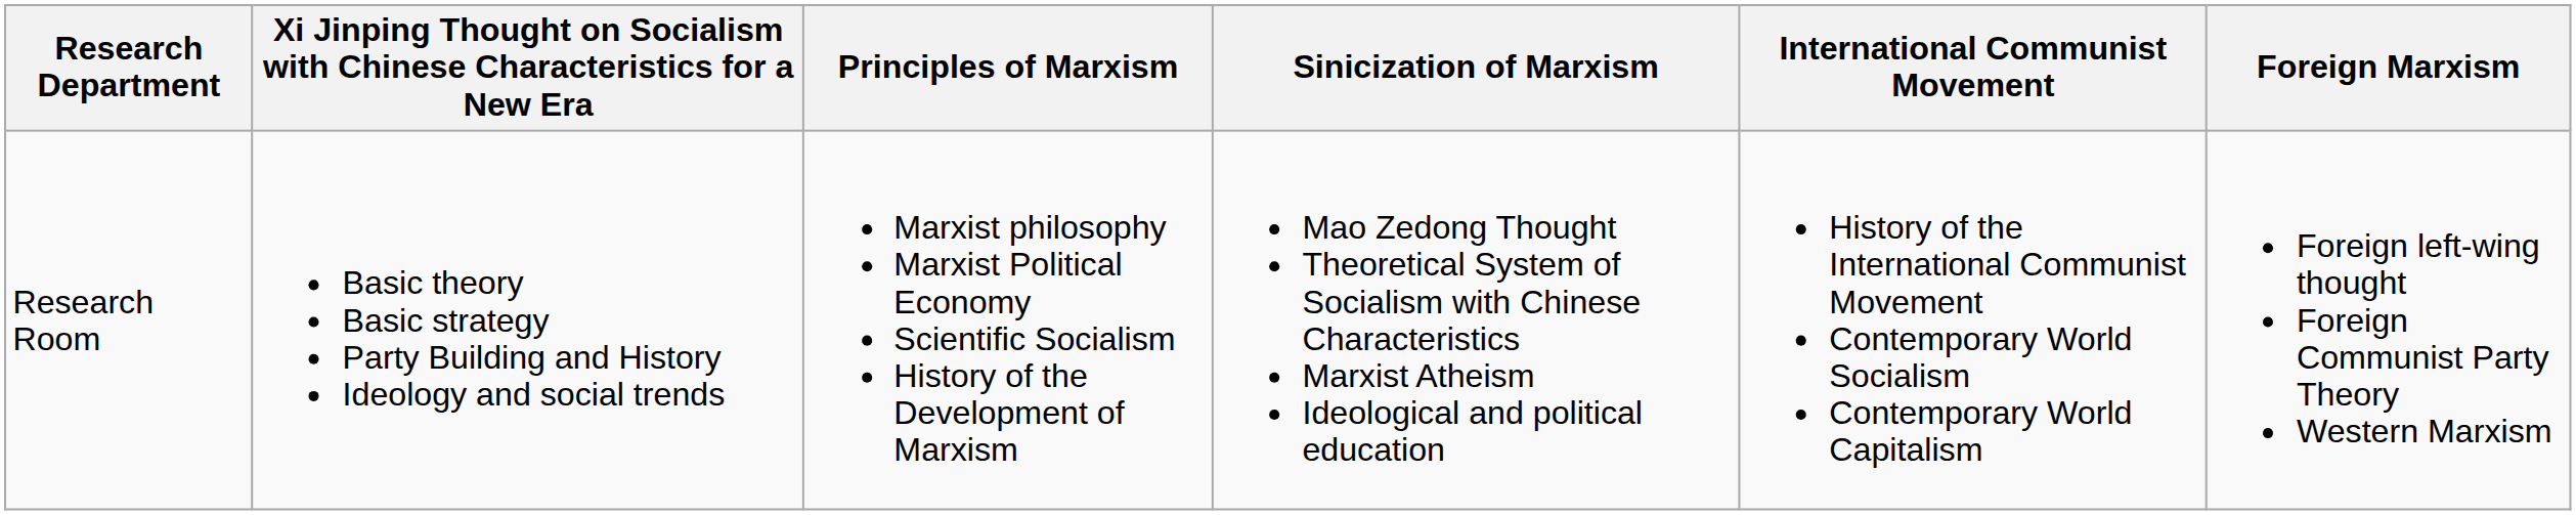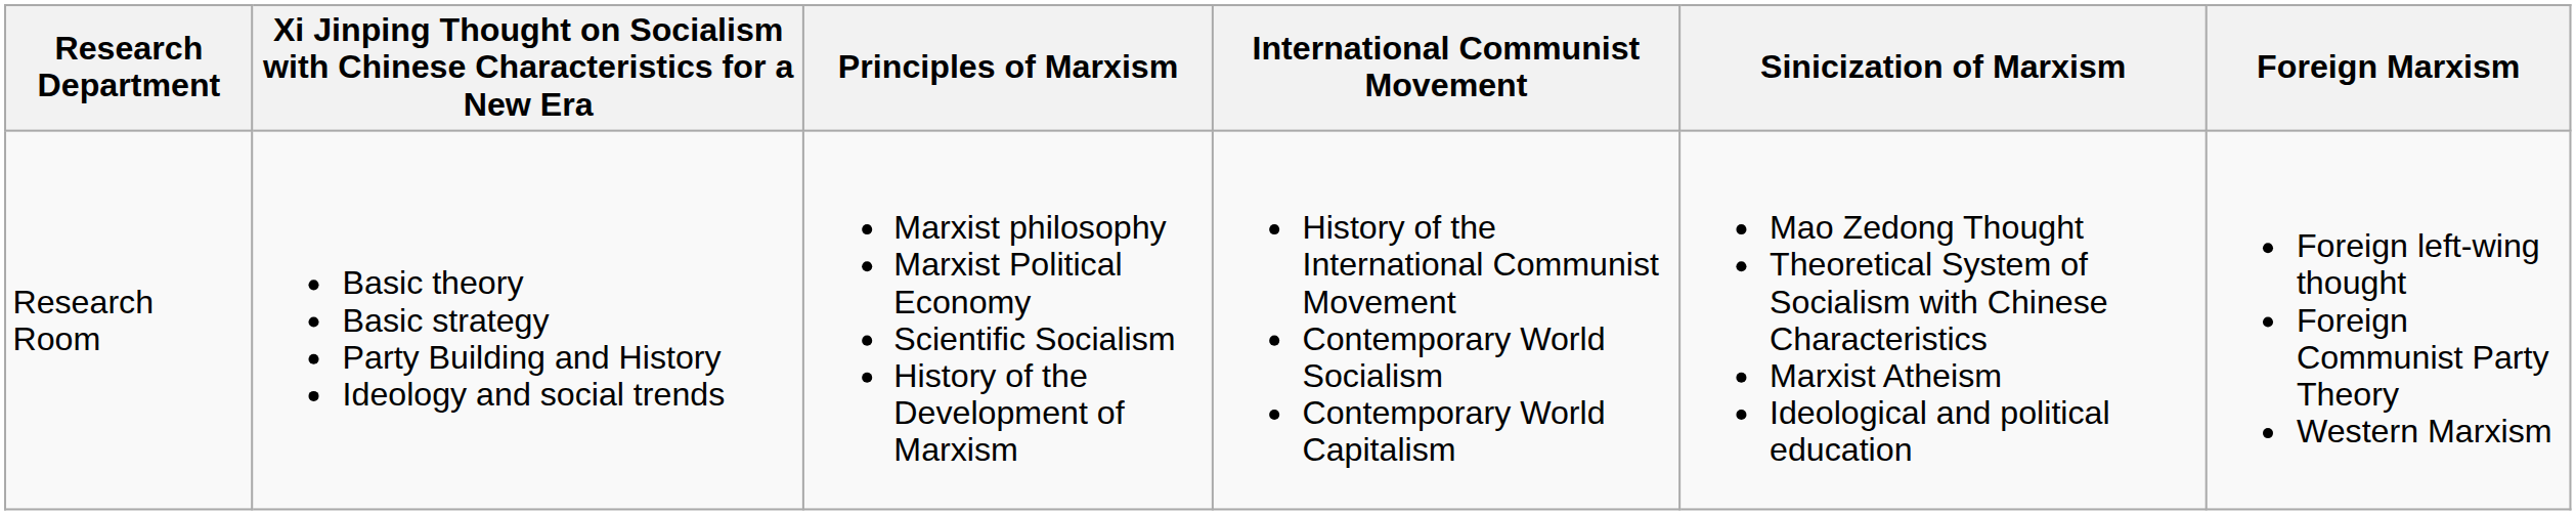columns swapped: Sinicization of Marxism <-> International Communist Movement
